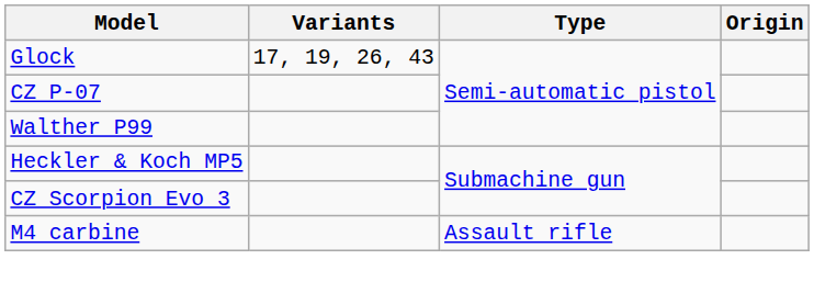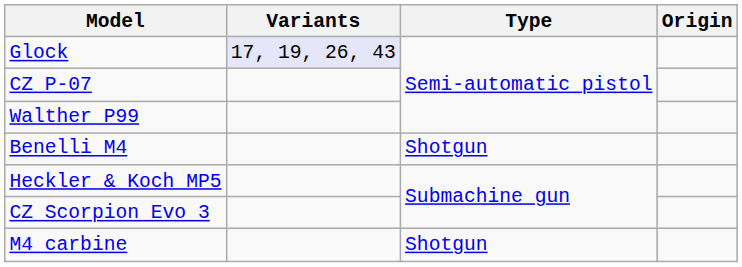Glock | Variants: no background -> lavender background
+ row: Benelli M4 | Shotgun
M4 carbine | Type: Assault rifle -> Shotgun
